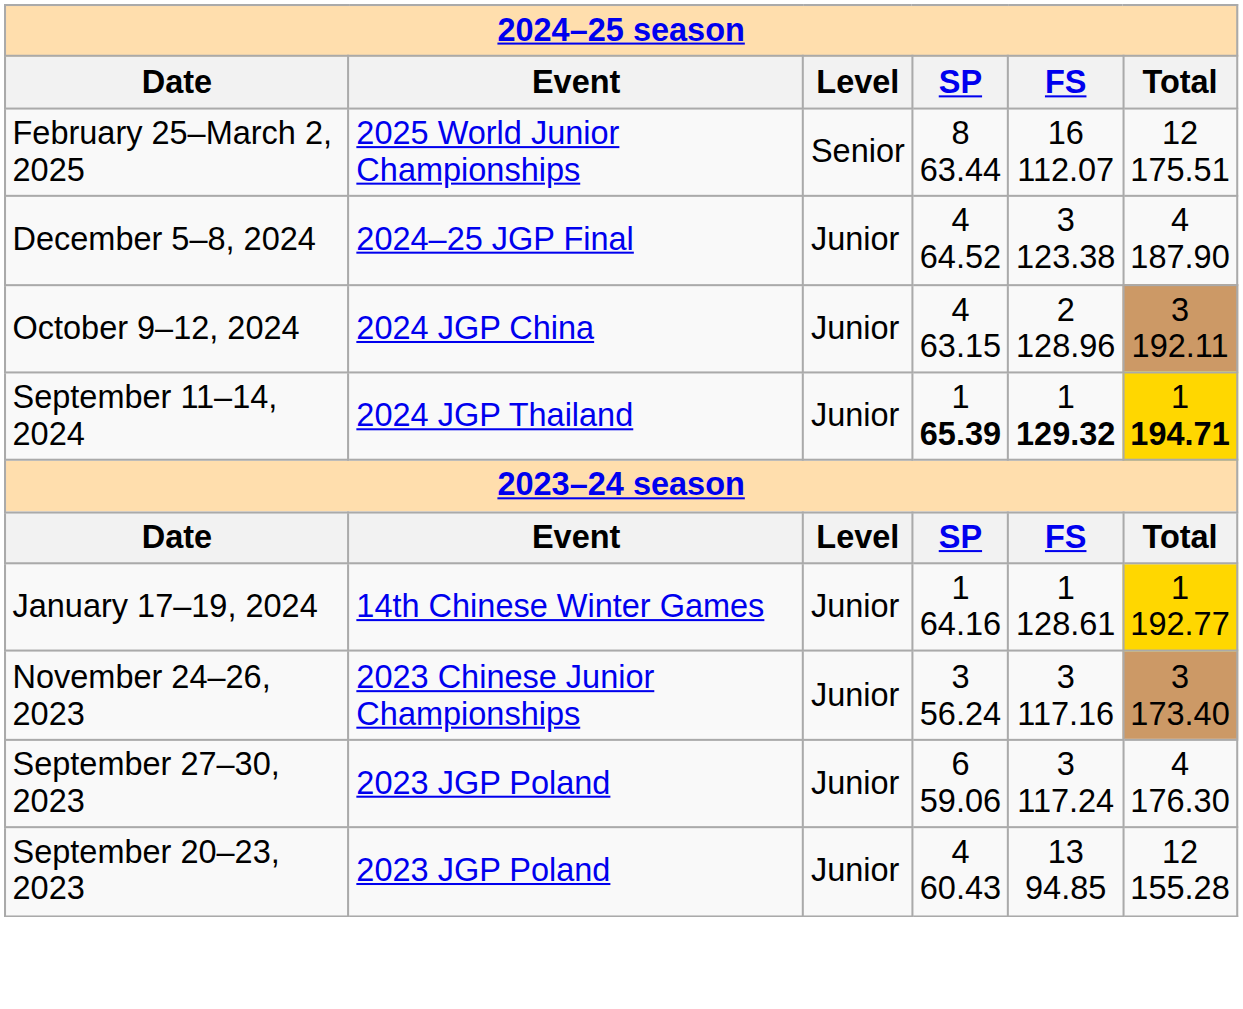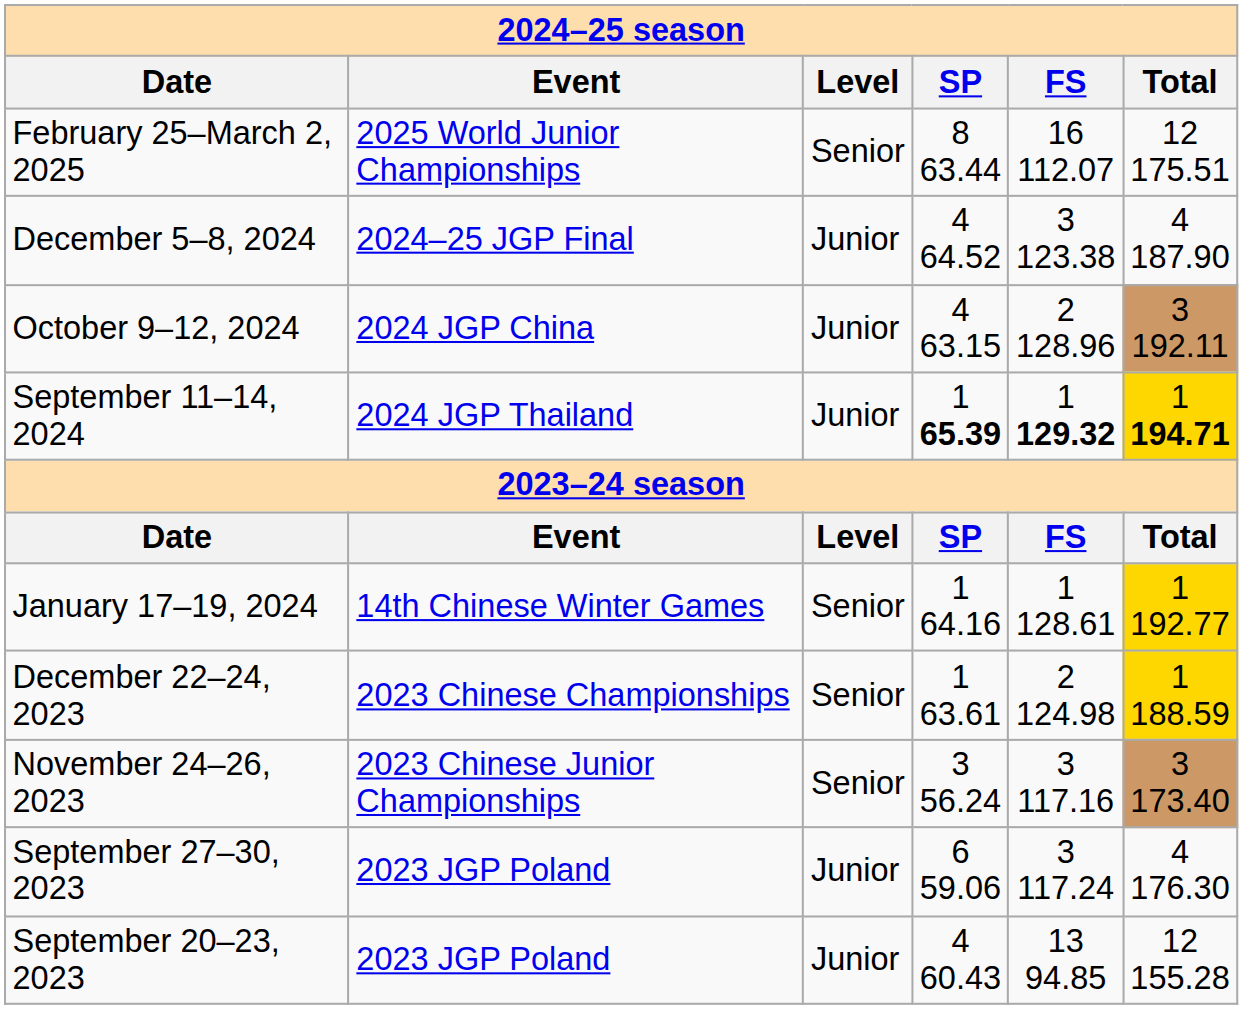January 17–19, 2024 | column 3: Junior -> Senior
+ row: December 22–24, 2023 | 2023 Chinese Championships | Senior | 1 63.61 | 2 124.98 | 1 188.59
November 24–26, 2023 | column 3: Junior -> Senior
